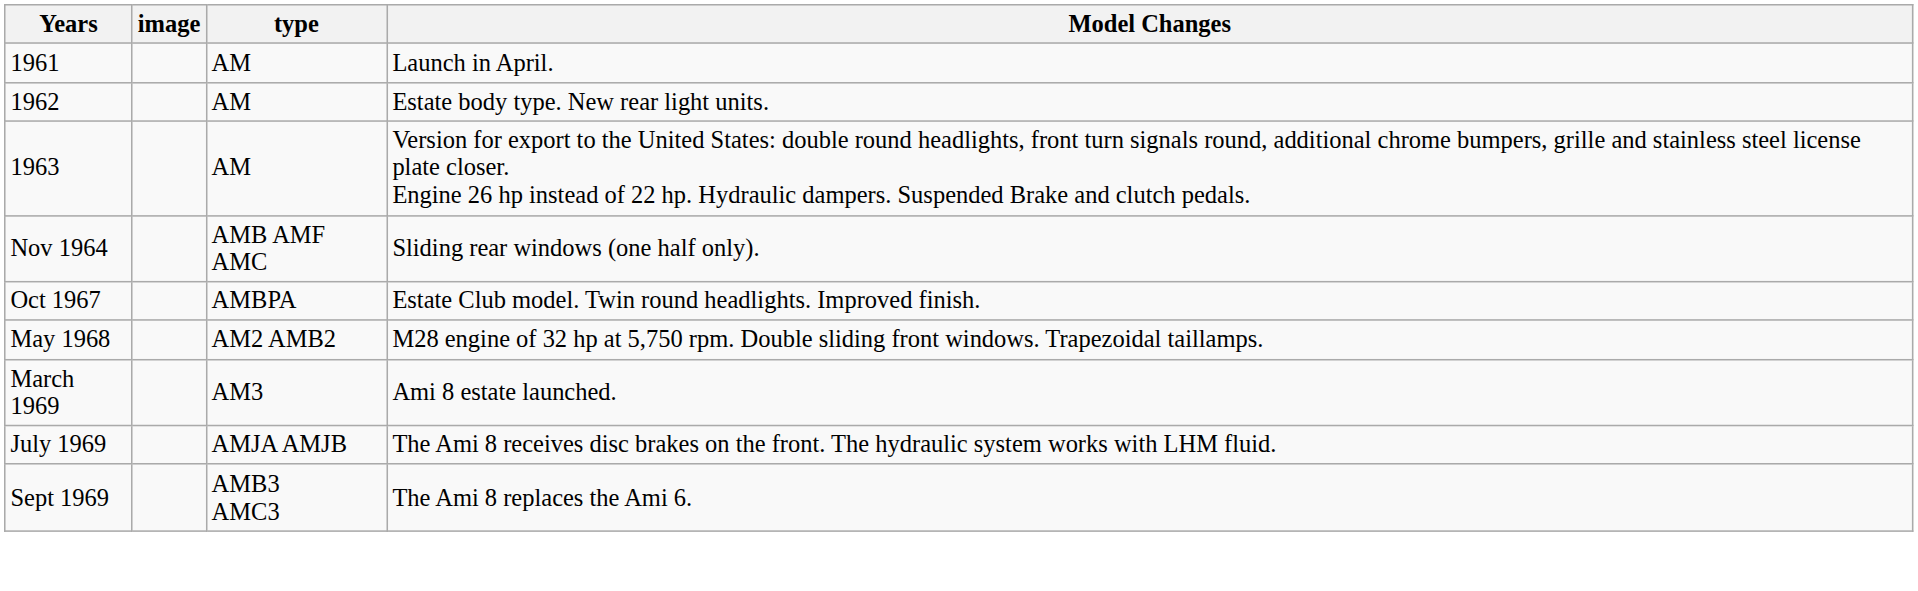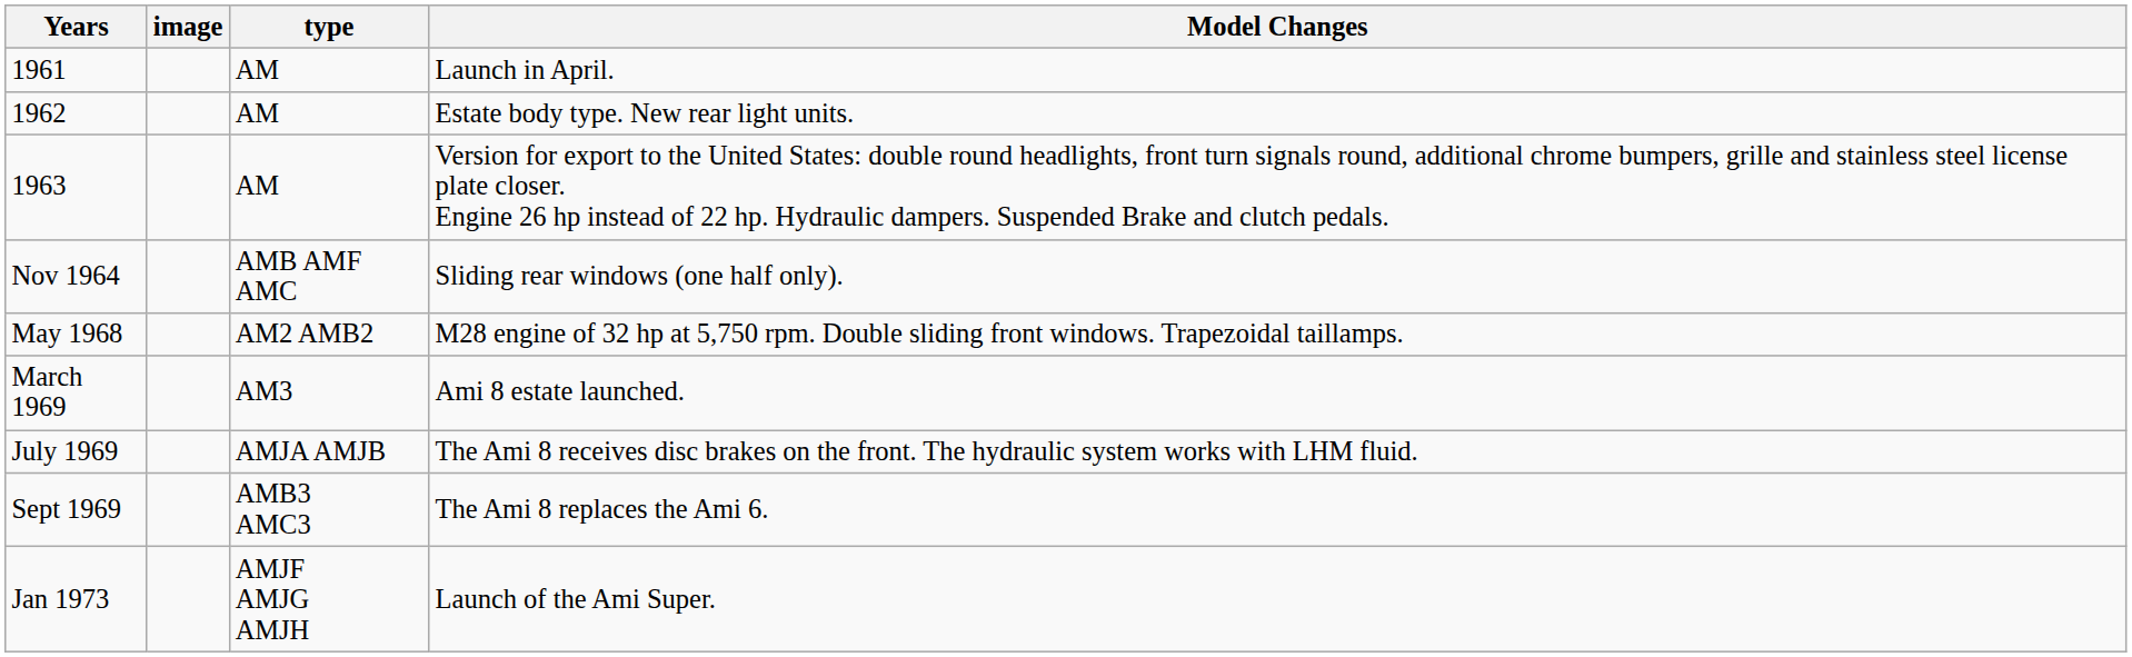- row: Oct 1967 | AMBPA | Estate Club model. Twin round headlights. Improved finish.
+ row: Jan 1973 | AMJF AMJG AMJH | Launch of the Ami Super.
